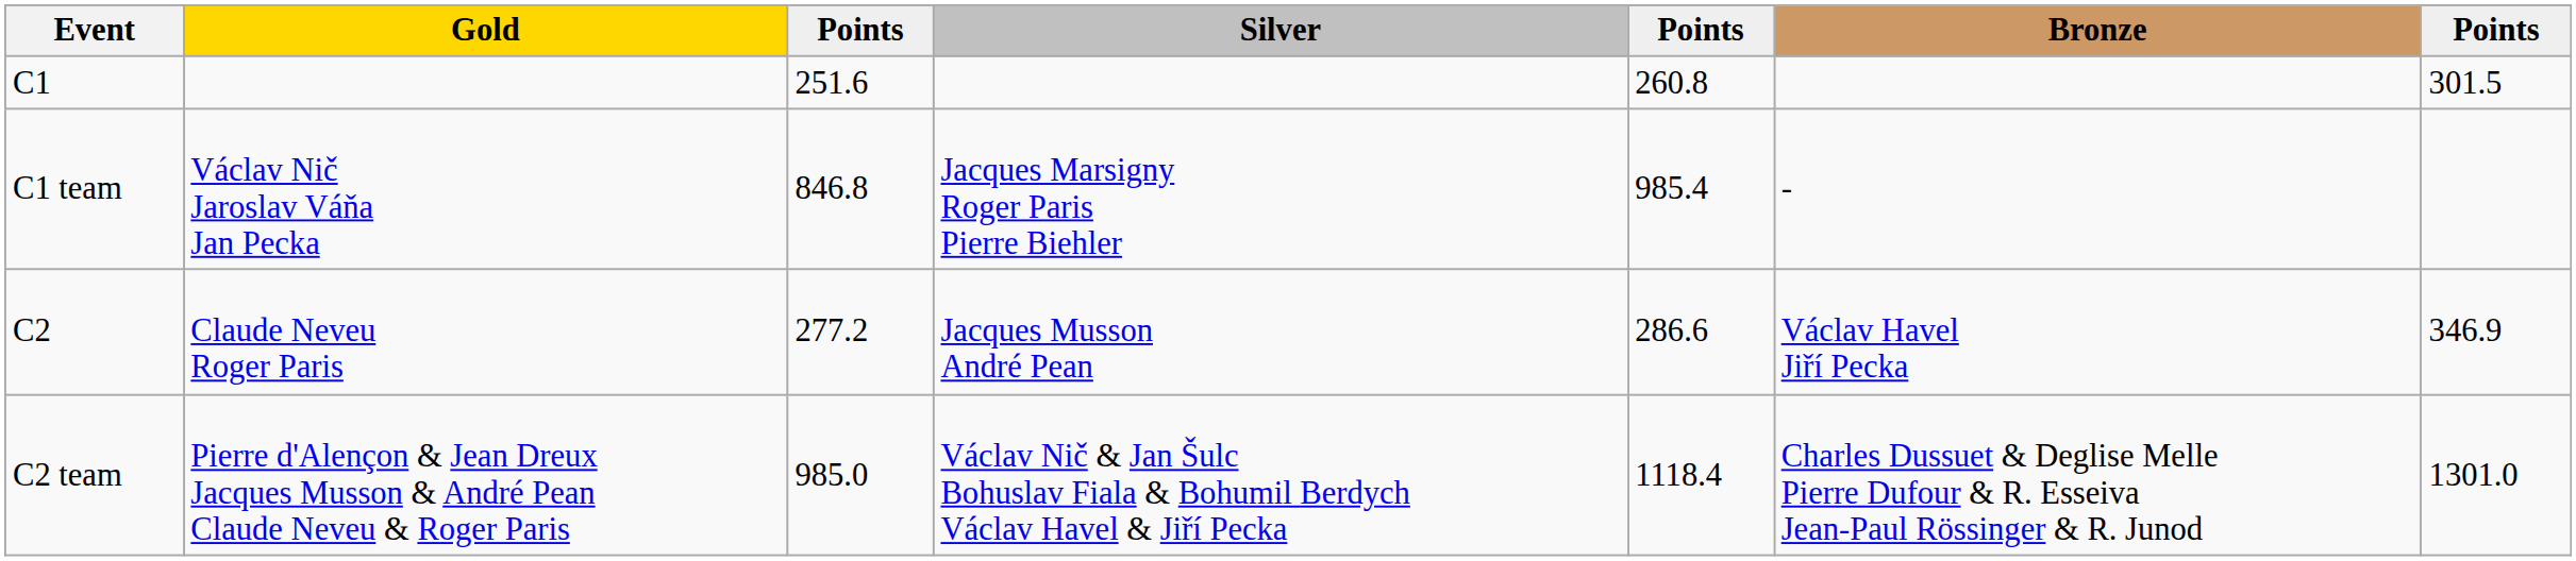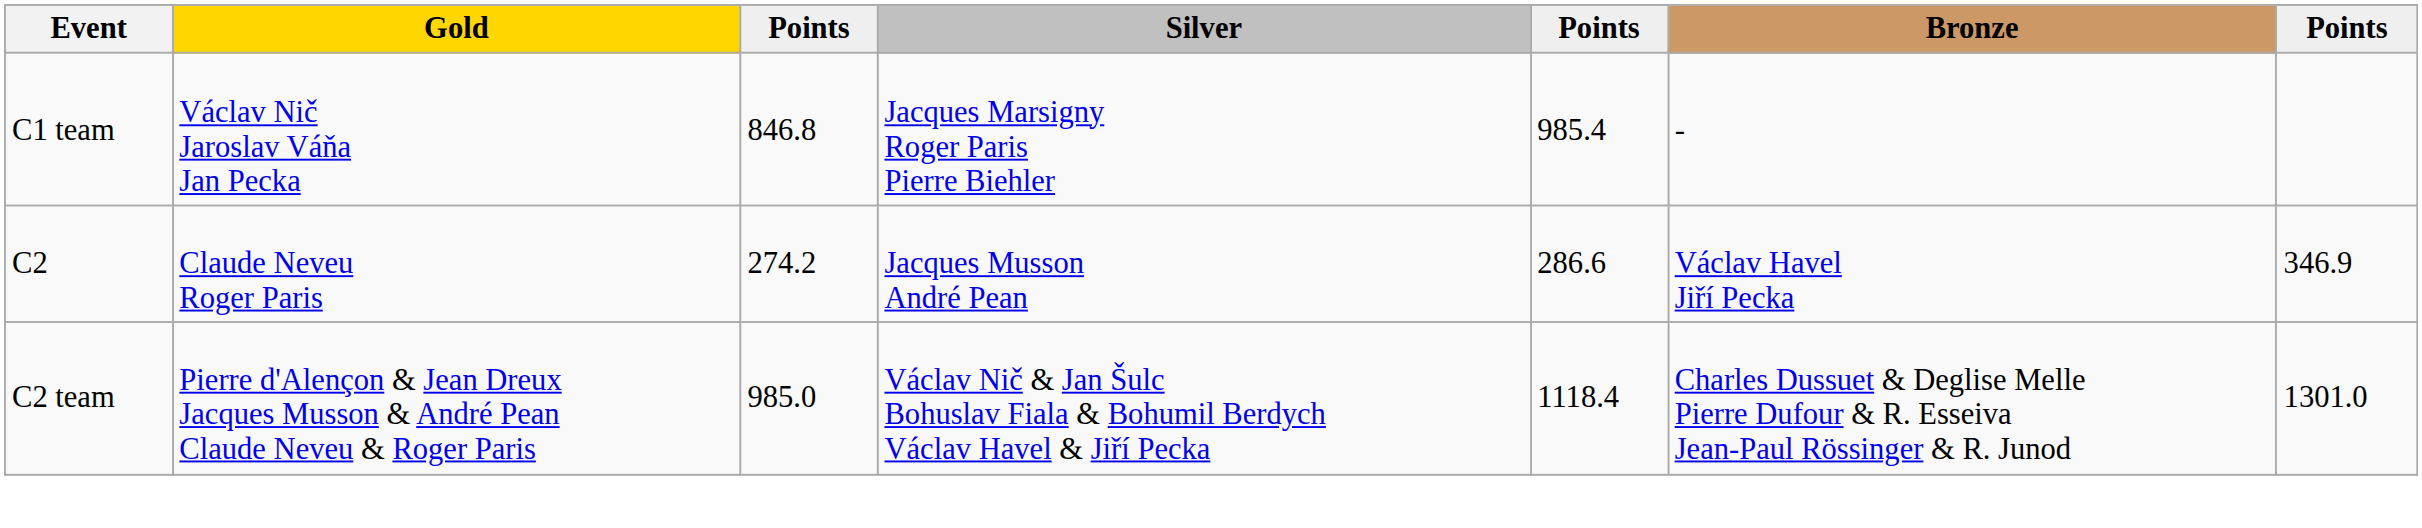- row: C1 | 251.6 | 260.8 | 301.5
C2 | column 3: 277.2 -> 274.2
